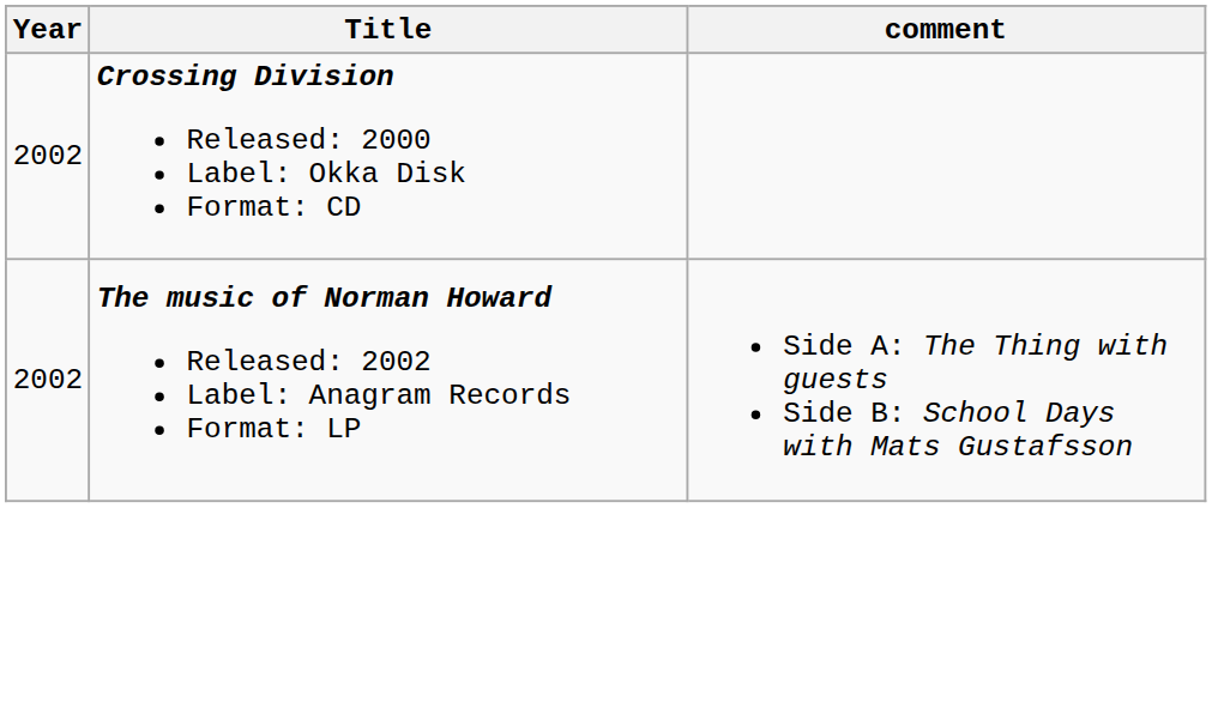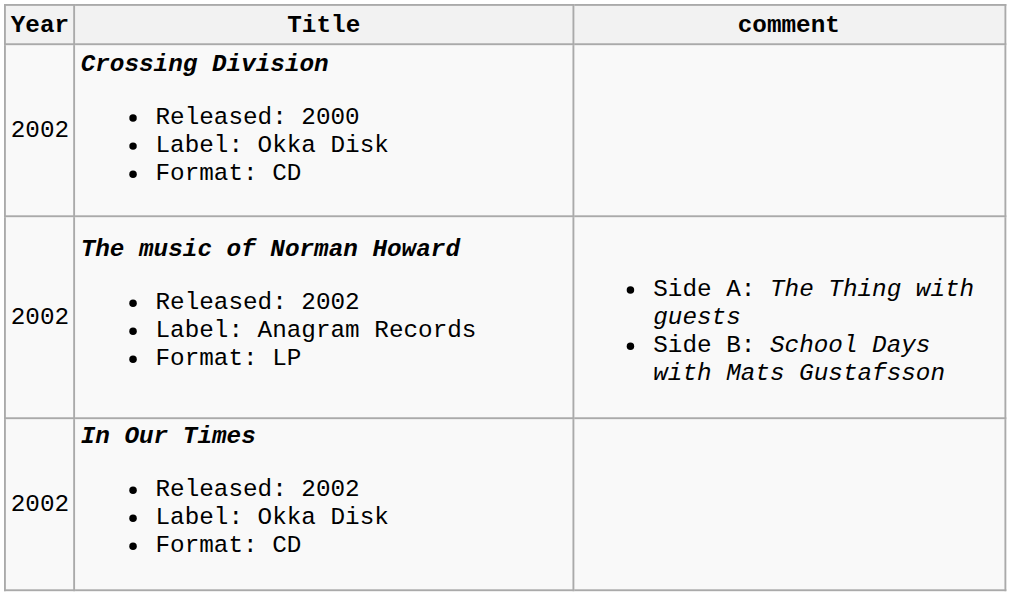+ row: 2002 | In Our Times Released: 2002 Label: Okka Disk Format: CD
